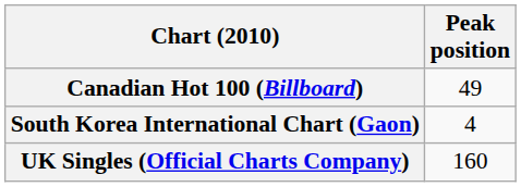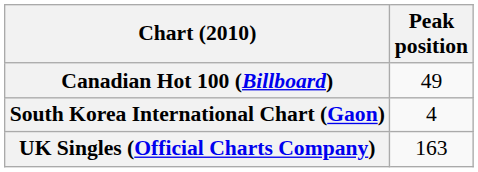UK Singles (Official Charts Company) | Peak position: 160 -> 163
